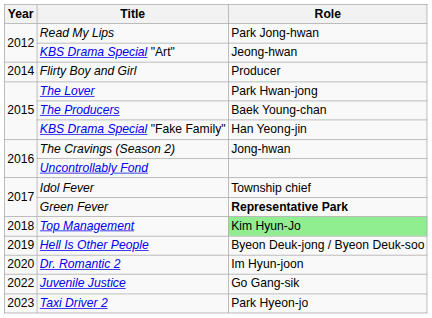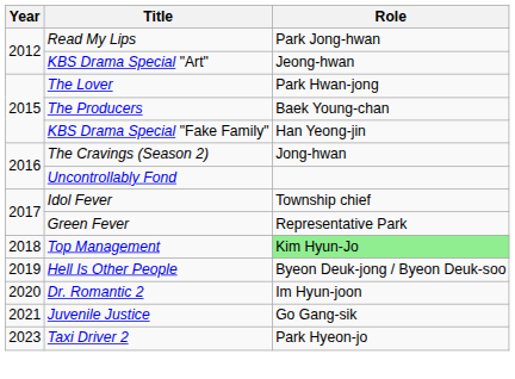- row: 2014 | Flirty Boy and Girl | Producer
Green Fever | Role: bold -> normal
Juvenile Justice | Year: 2022 -> 2021
